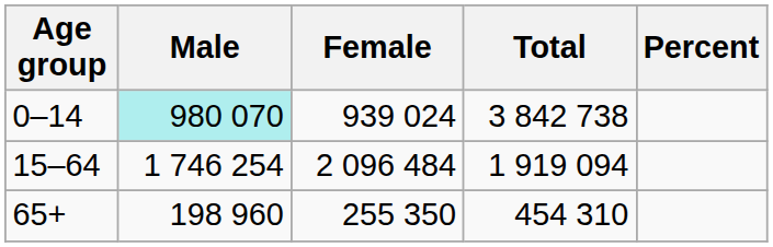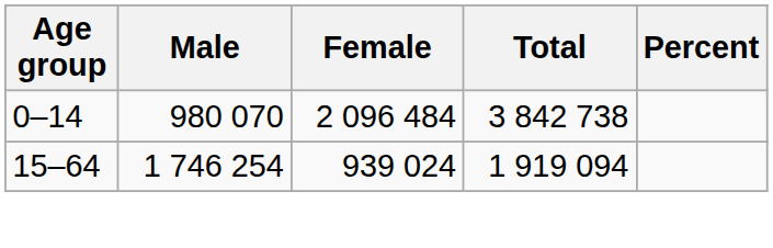0–14 | Male: paleturquoise background -> no background
0–14 | Female: 939 024 -> 2 096 484
15–64 | Female: 2 096 484 -> 939 024
- row: 65+ | 198 960 | 255 350 | 454 310
